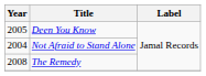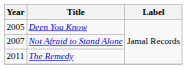Not Afraid to Stand Alone | Year: 2004 -> 2007
The Remedy | Year: 2008 -> 2011
